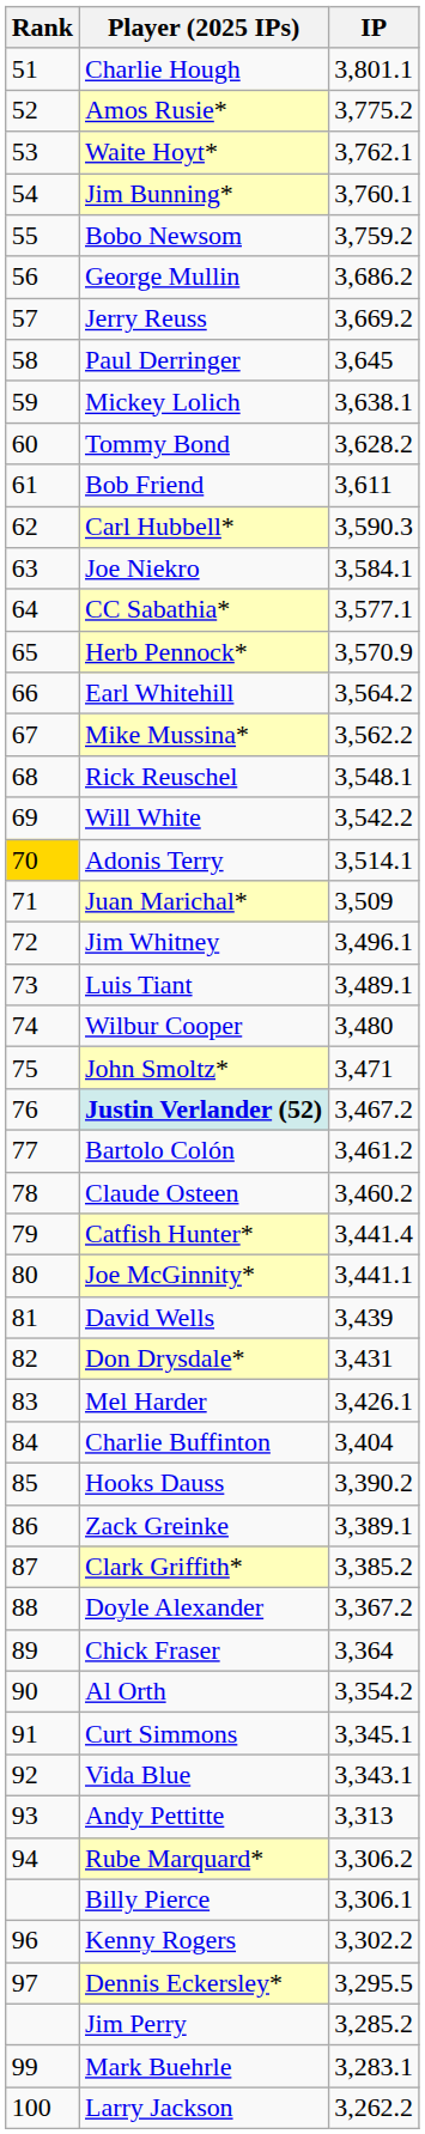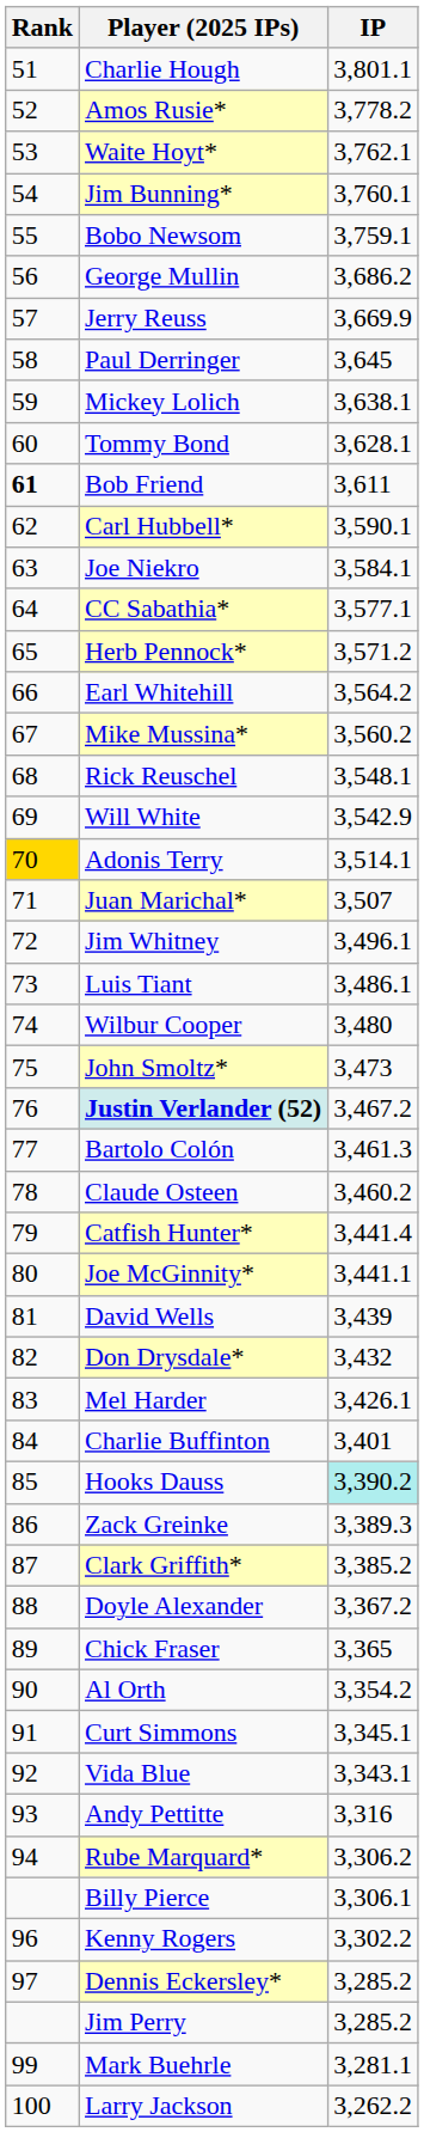Amos Rusie* | IP: 3,775.2 -> 3,778.2
Bobo Newsom | IP: 3,759.2 -> 3,759.1
Jerry Reuss | IP: 3,669.2 -> 3,669.9
Tommy Bond | IP: 3,628.2 -> 3,628.1
Bob Friend | Rank: normal -> bold
Carl Hubbell* | IP: 3,590.3 -> 3,590.1
Herb Pennock* | IP: 3,570.9 -> 3,571.2
Mike Mussina* | IP: 3,562.2 -> 3,560.2
Will White | IP: 3,542.2 -> 3,542.9
Juan Marichal* | IP: 3,509 -> 3,507
Luis Tiant | IP: 3,489.1 -> 3,486.1
John Smoltz* | IP: 3,471 -> 3,473
Bartolo Colón | IP: 3,461.2 -> 3,461.3
Don Drysdale* | IP: 3,431 -> 3,432
Charlie Buffinton | IP: 3,404 -> 3,401
Hooks Dauss | IP: no background -> paleturquoise background
Zack Greinke | IP: 3,389.1 -> 3,389.3
Chick Fraser | IP: 3,364 -> 3,365
Andy Pettitte | IP: 3,313 -> 3,316
Dennis Eckersley* | IP: 3,295.5 -> 3,285.2
Mark Buehrle | IP: 3,283.1 -> 3,281.1
